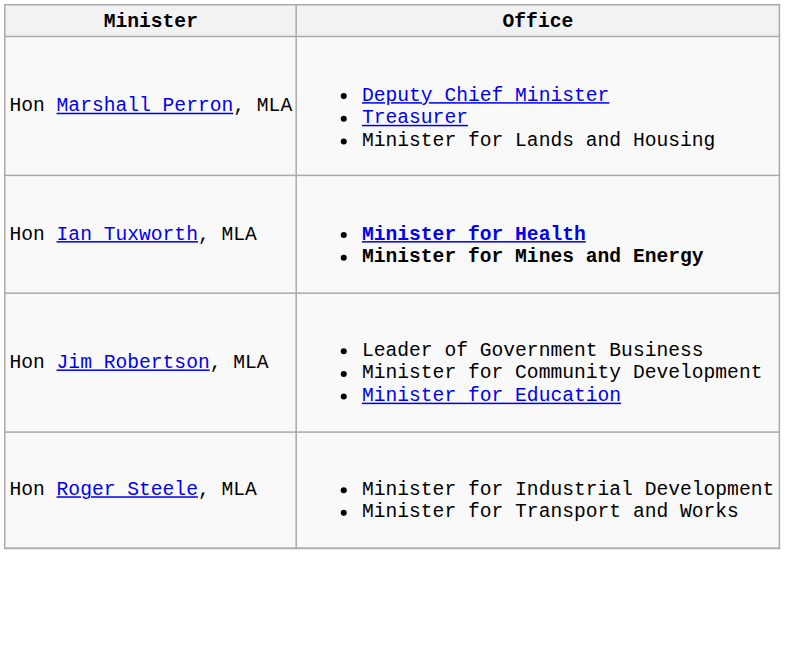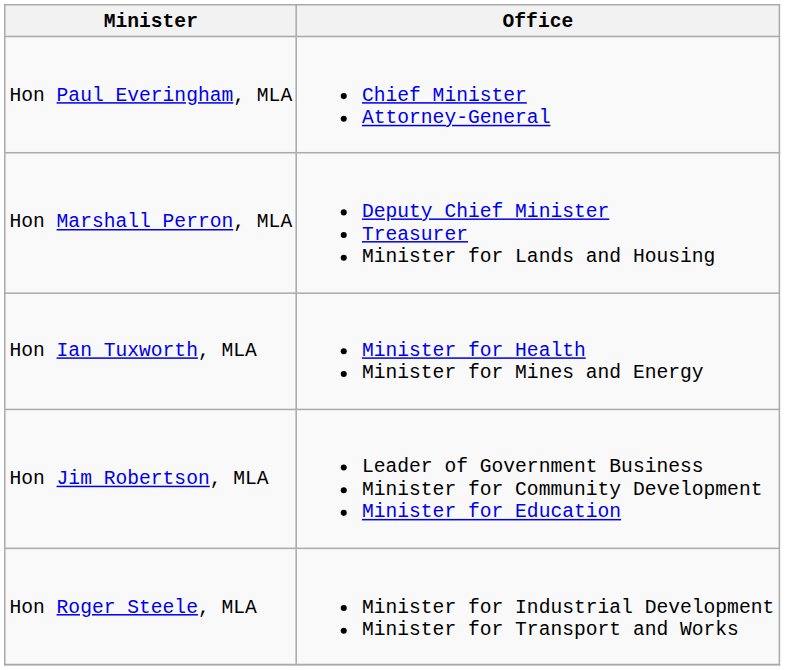+ row: Hon Paul Everingham, MLA | Chief Minister Attorney-General
Hon Ian Tuxworth, MLA | Office: bold -> normal
